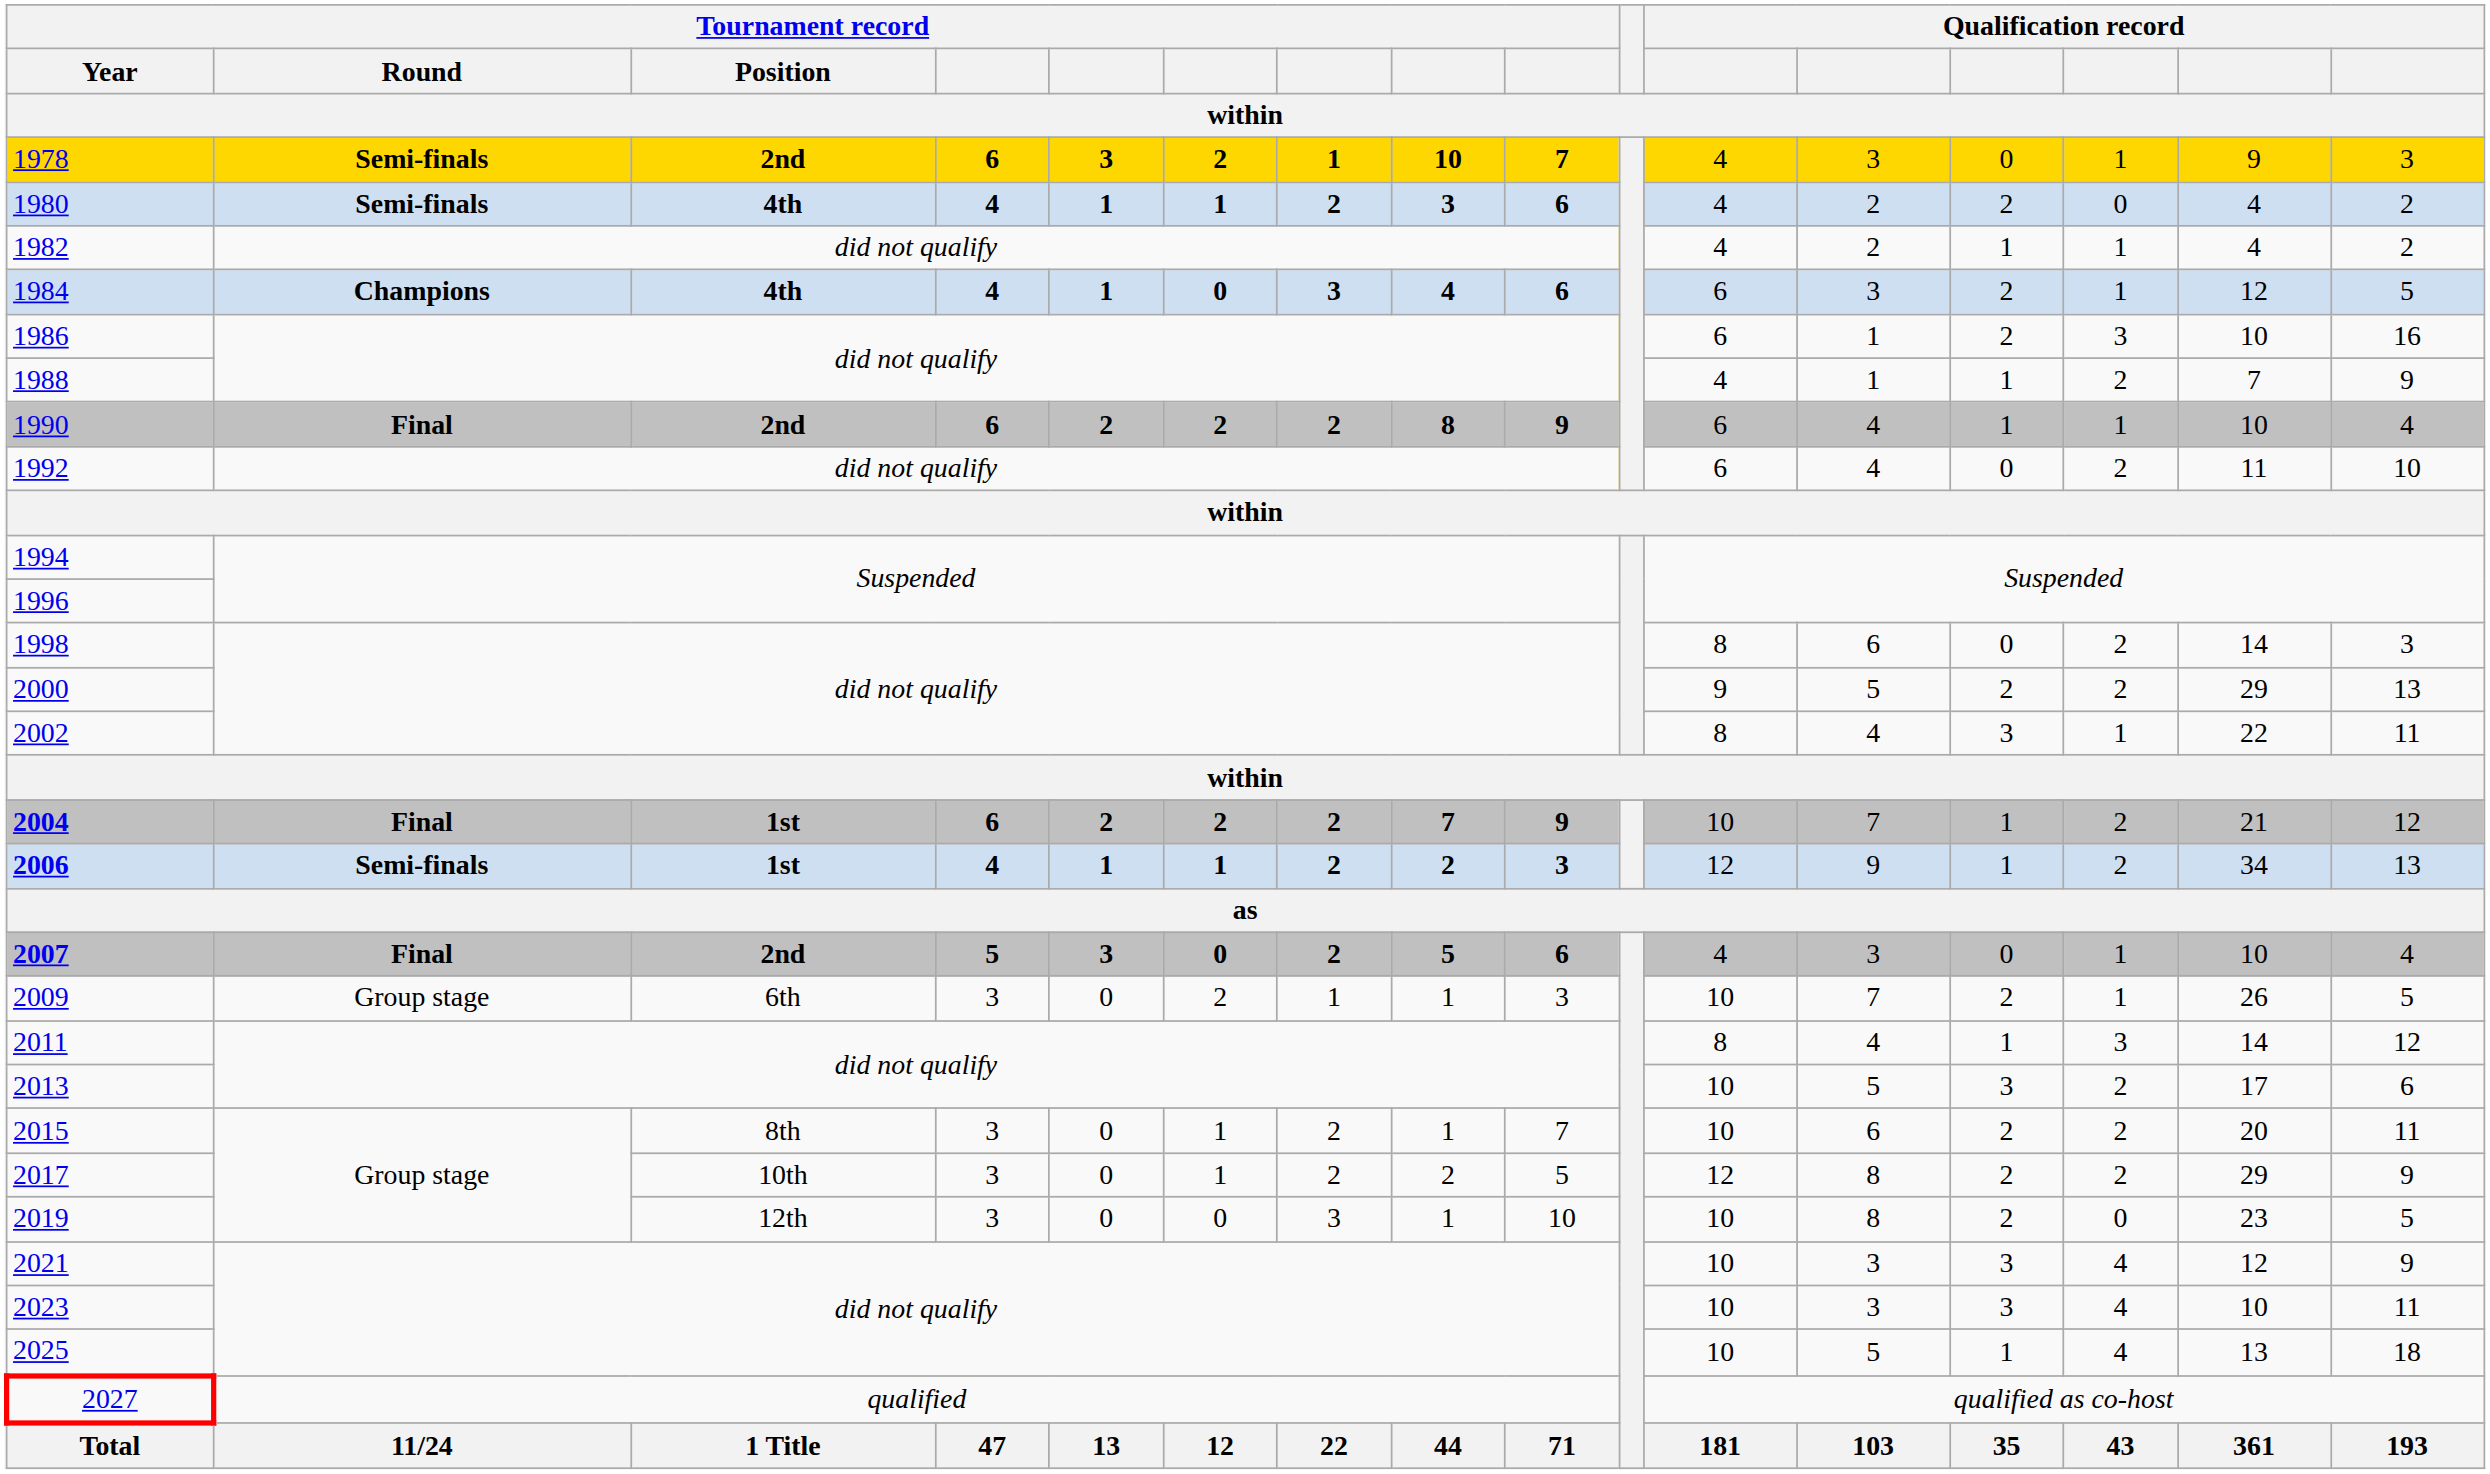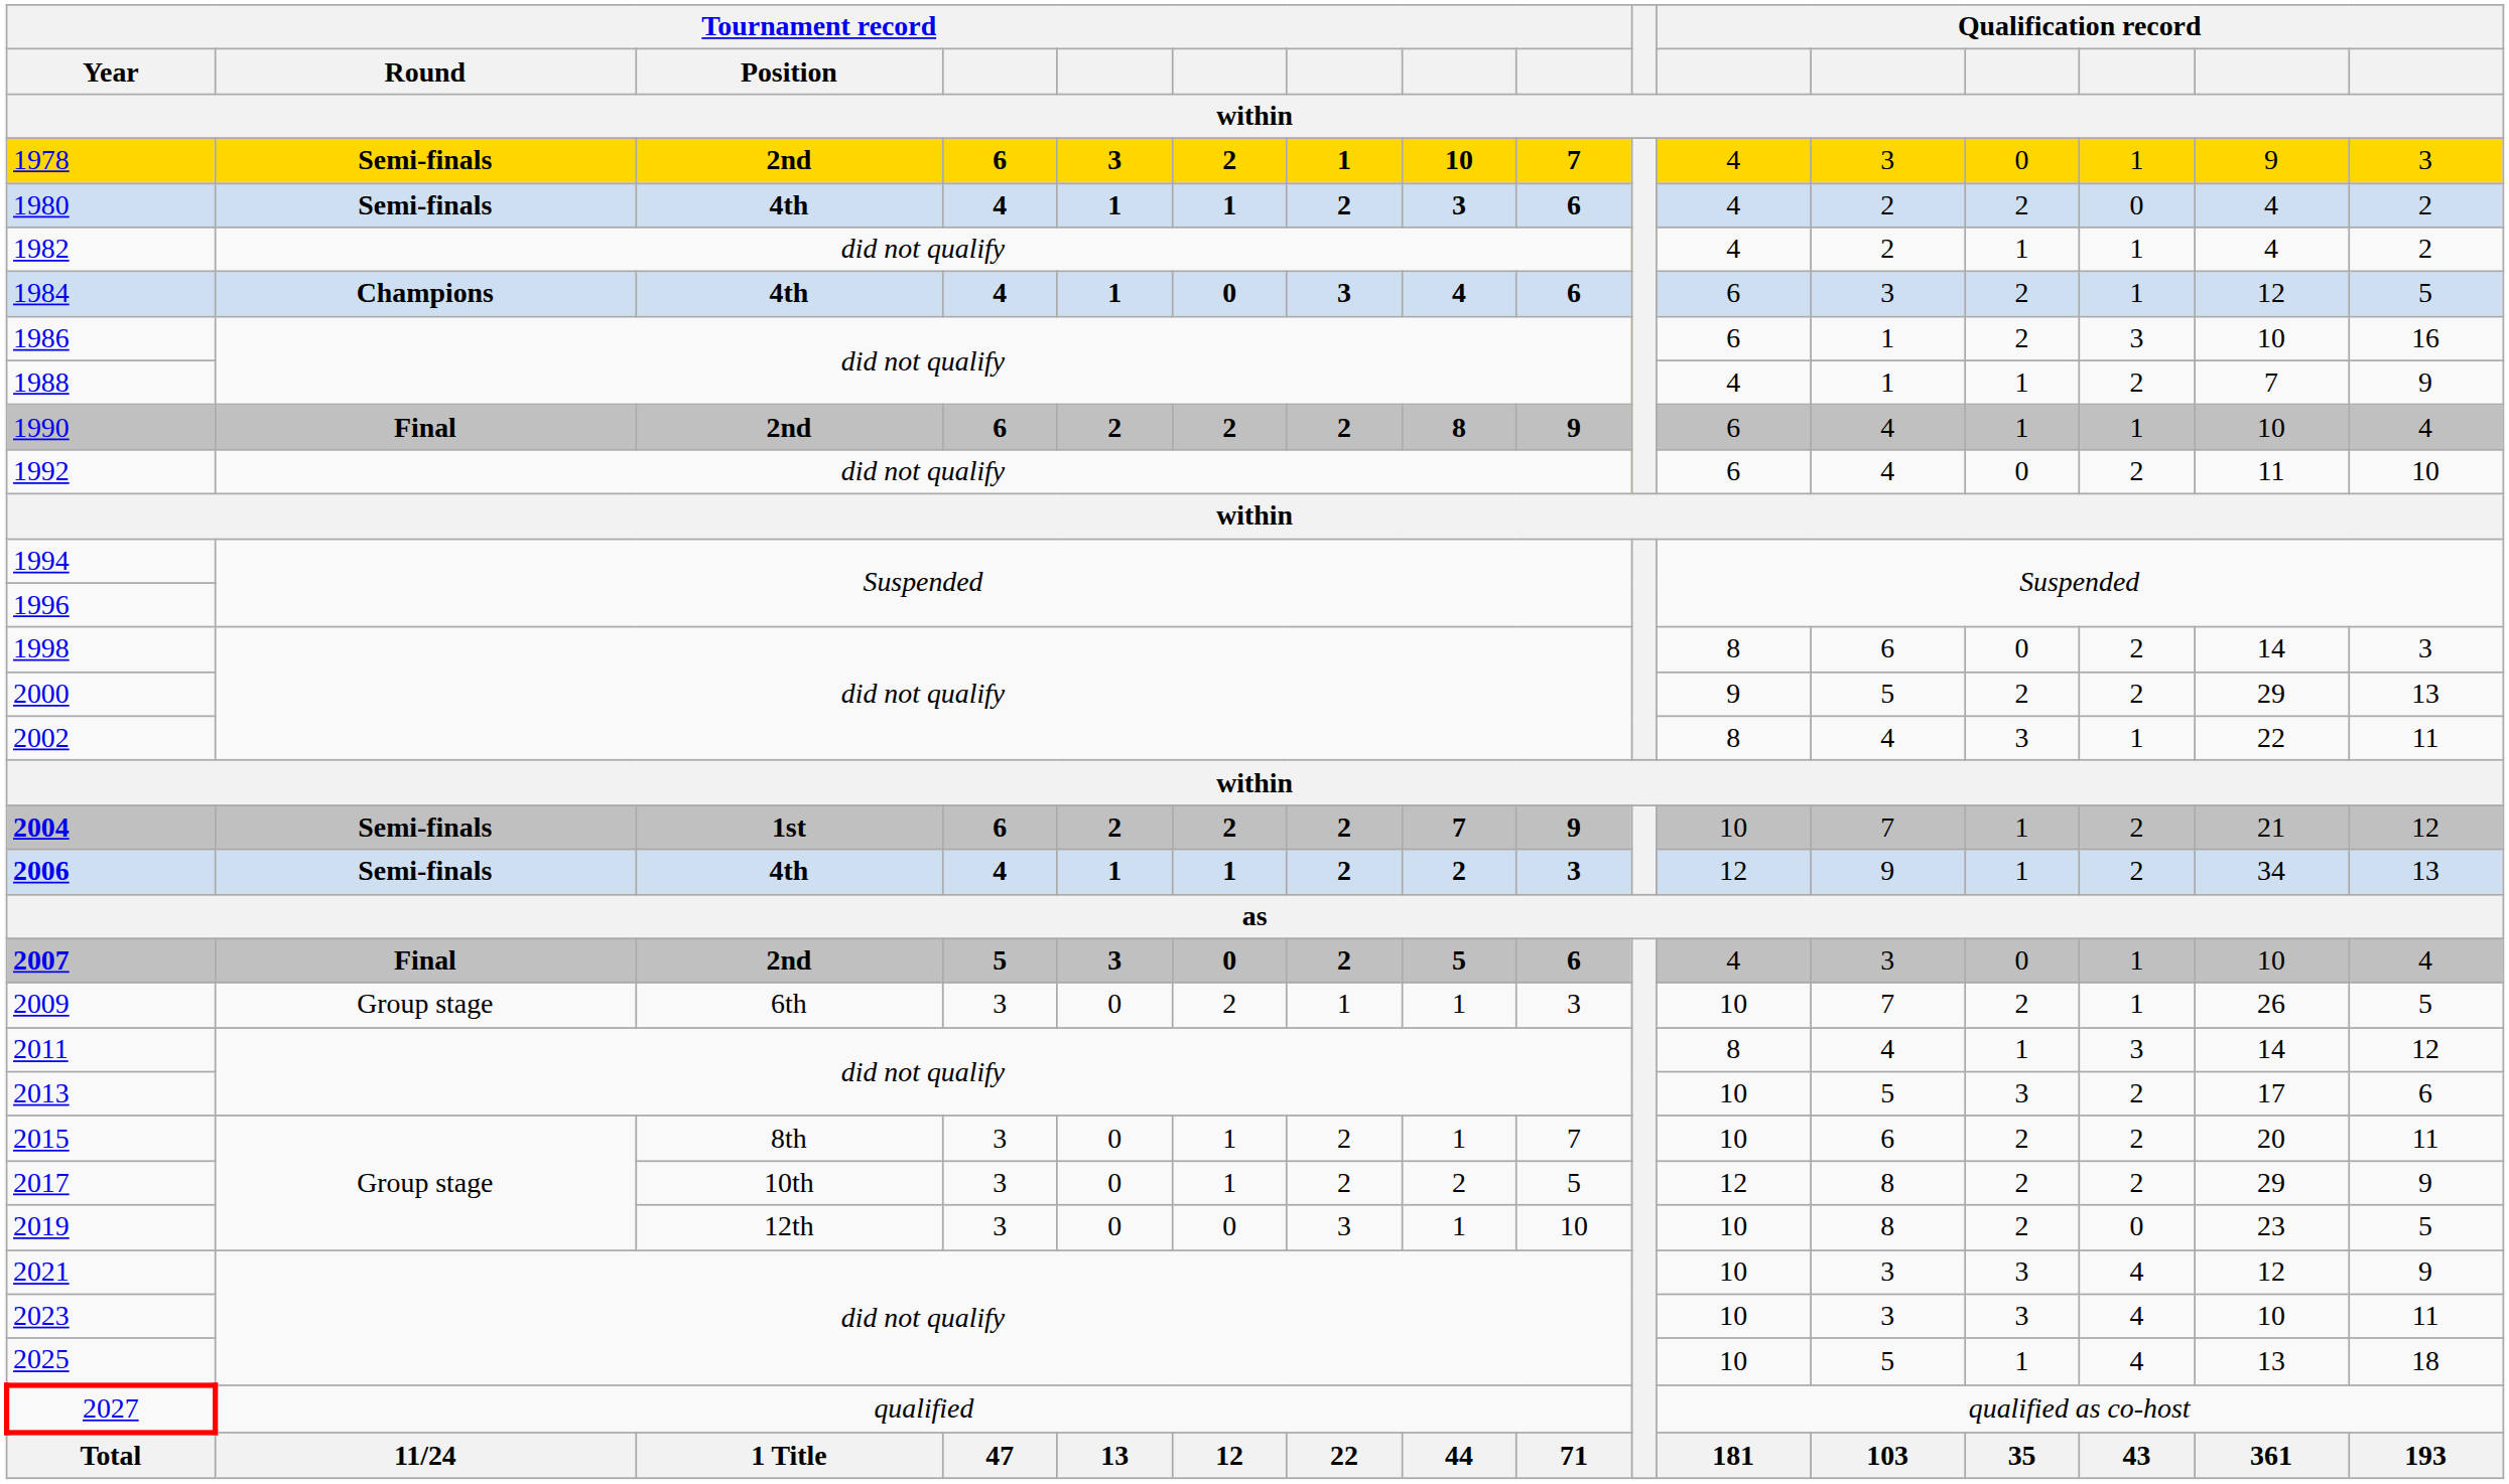2004 | Tournament record / Round / within: Final -> Semi-finals
2006 | Tournament record / Position / within: 1st -> 4th
